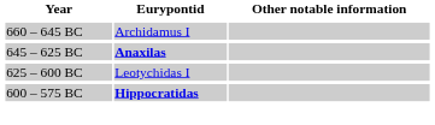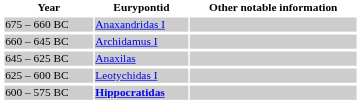+ row: 675 – 660 BC | Anaxandridas I
645 – 625 BC | Eurypontid: bold -> normal
